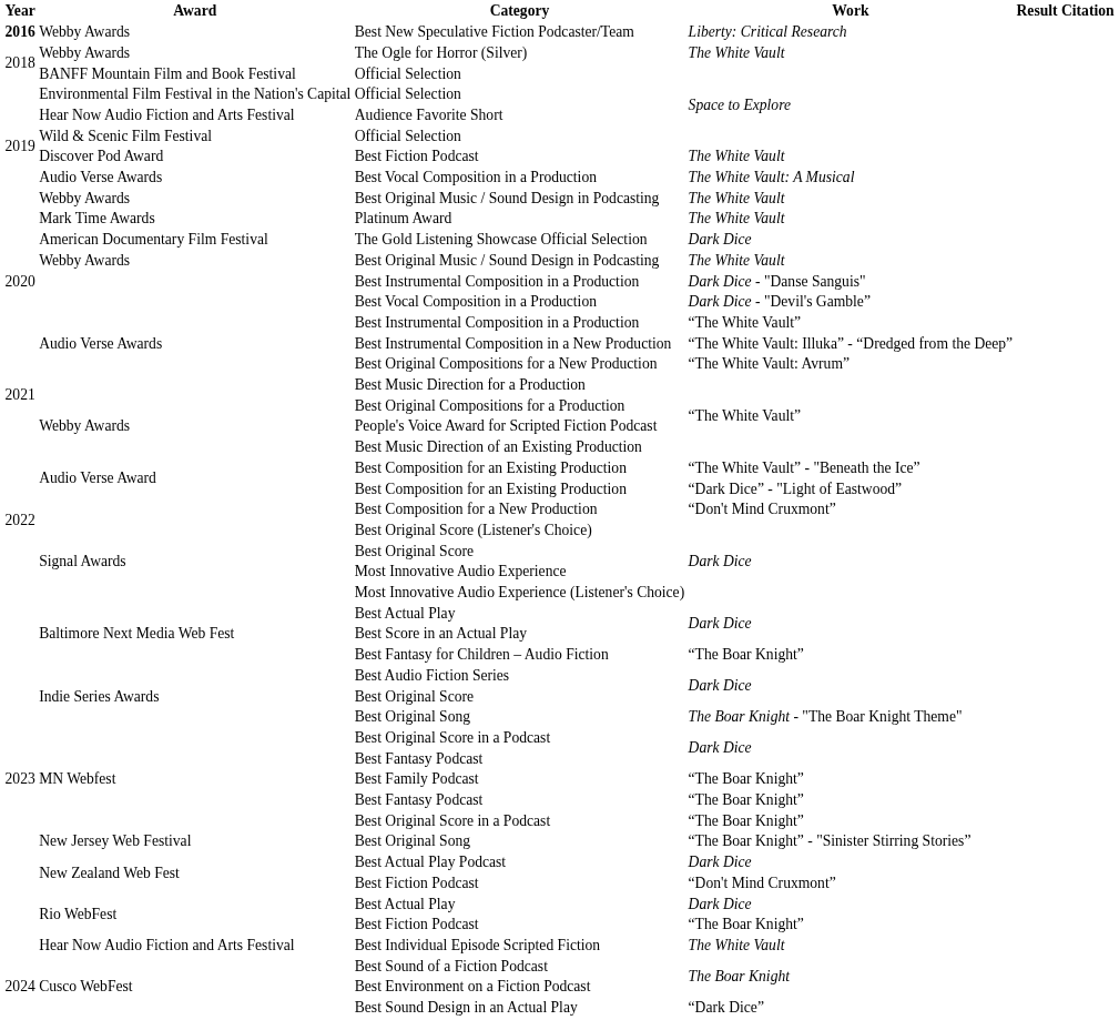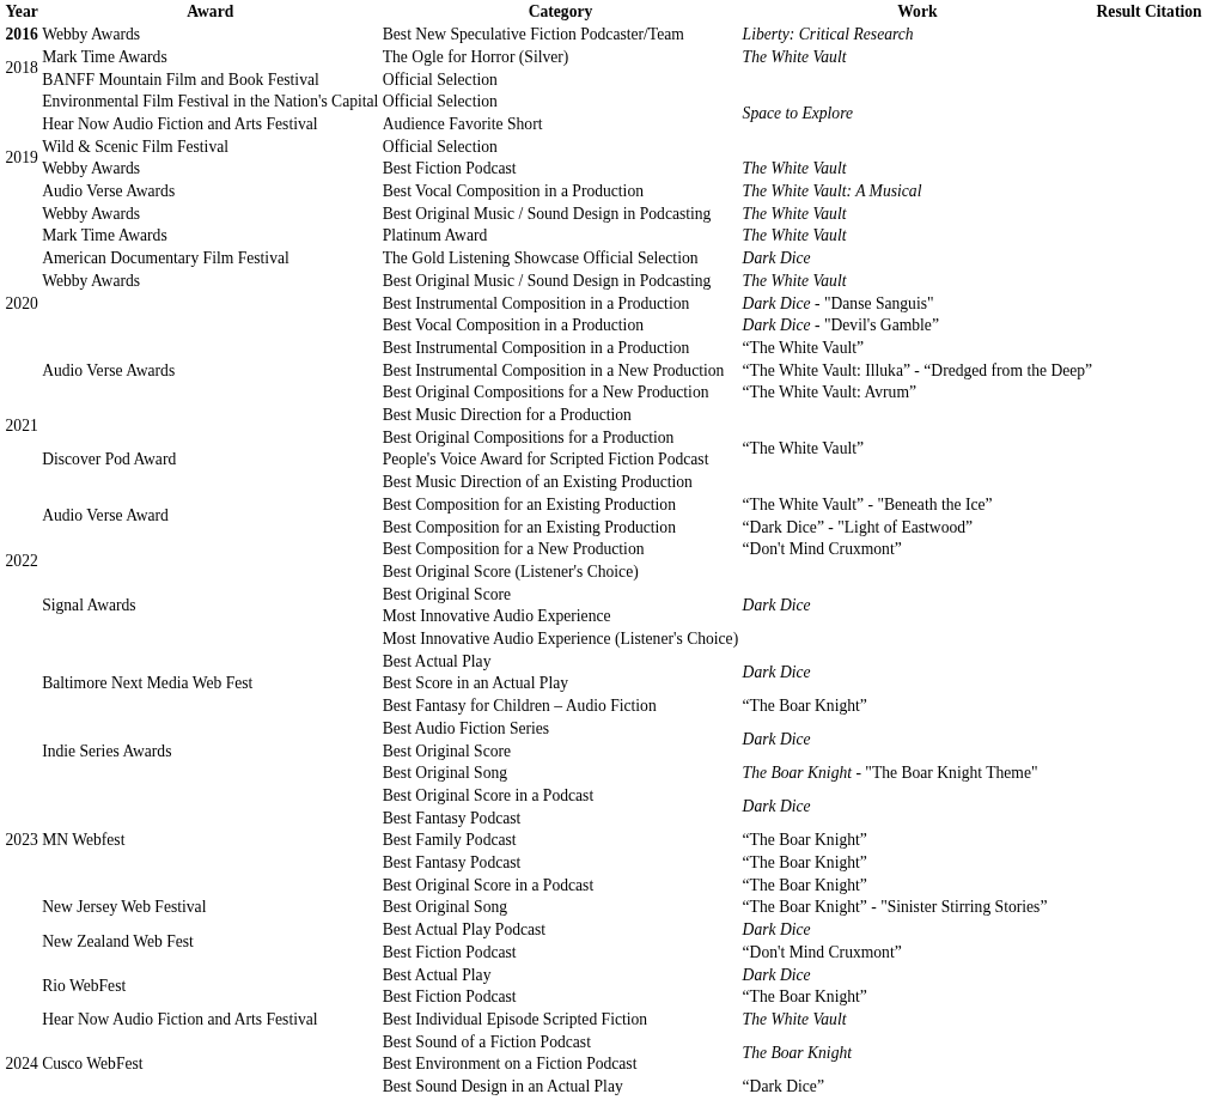The Ogle for Horror (Silver) | Award: Webby Awards -> Mark Time Awards
Best Fiction Podcast / The White Vault | Award: Discover Pod Award -> Webby Awards
People's Voice Award for Scripted Fiction Podcast | Award: Webby Awards -> Discover Pod Award
